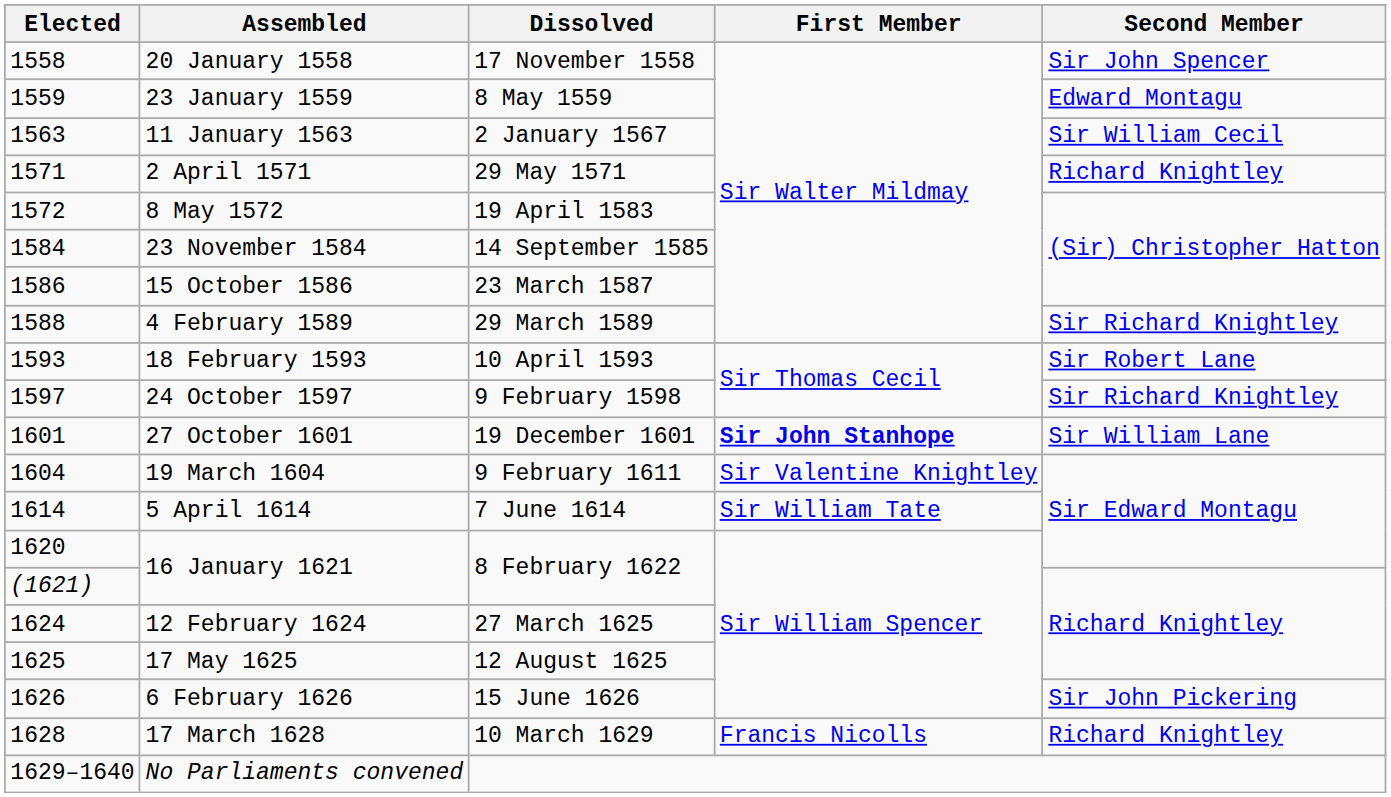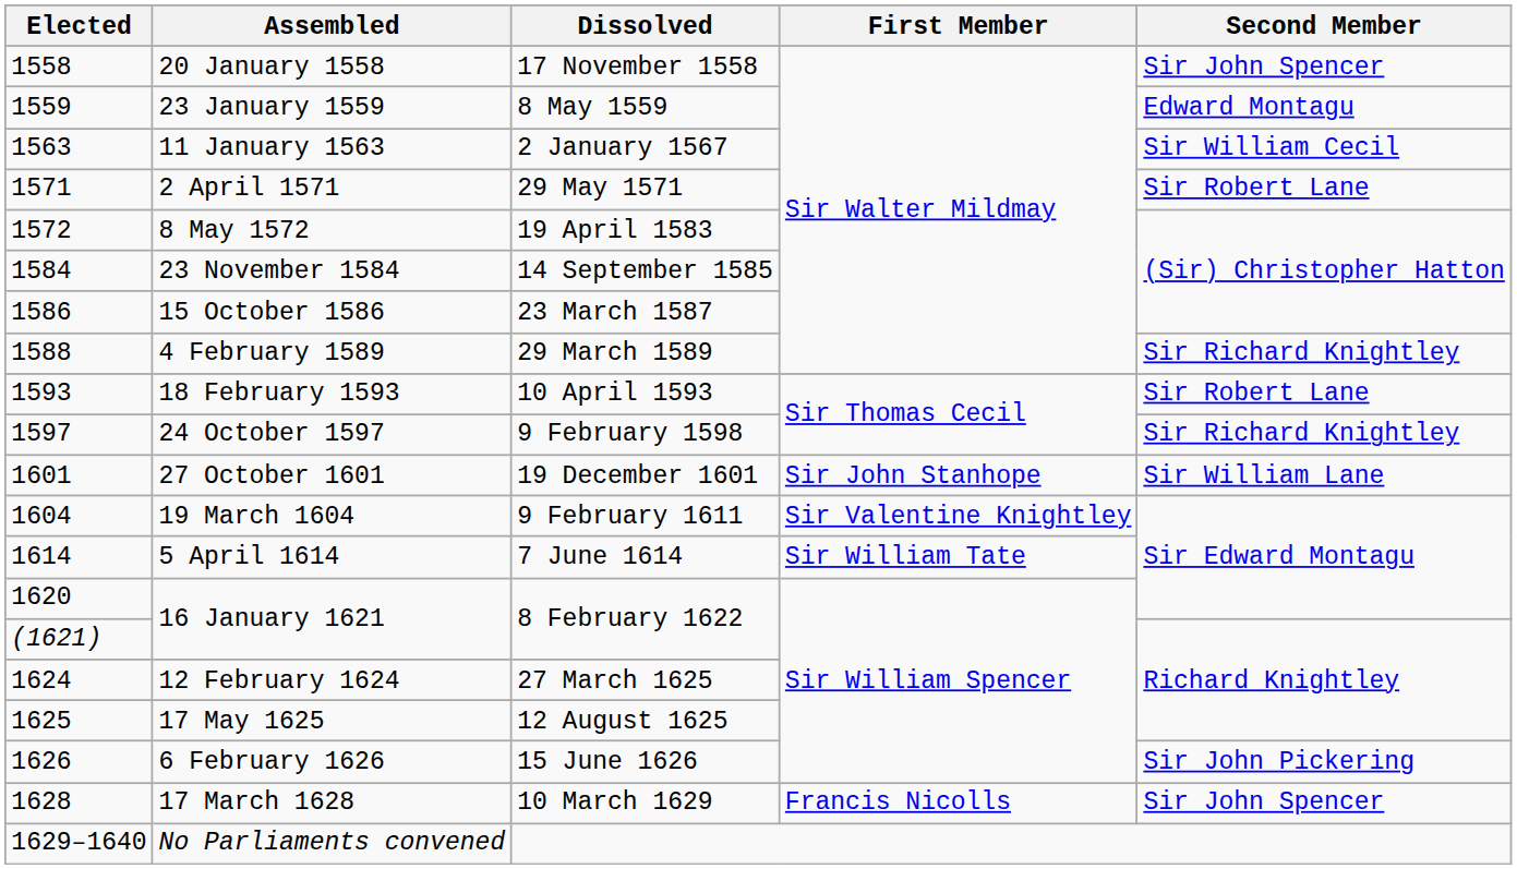2 April 1571 | Second Member: Richard Knightley -> Sir Robert Lane
27 October 1601 | First Member: bold -> normal
17 March 1628 | Second Member: Richard Knightley -> Sir John Spencer
